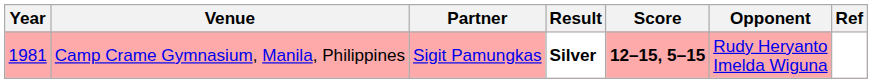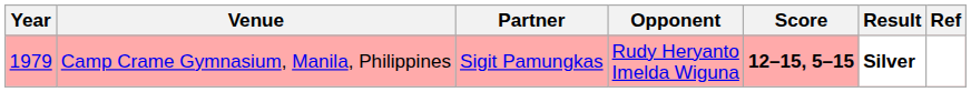columns swapped: Opponent <-> Result
Camp Crame Gymnasium, Manila, Philippines | Year: 1981 -> 1979
